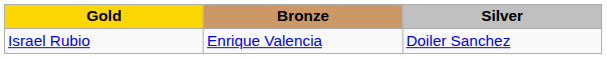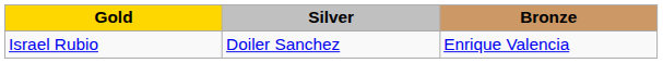columns swapped: Silver <-> Bronze
